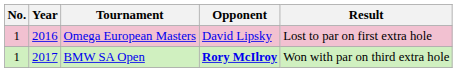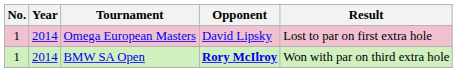Omega European Masters | Year: 2016 -> 2014
BMW SA Open | Year: 2017 -> 2014
